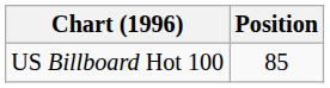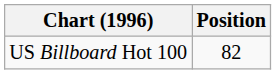US Billboard Hot 100 | Position: 85 -> 82
